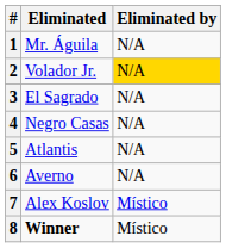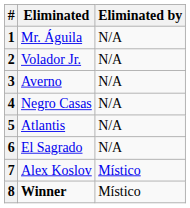2 | Eliminated by: gold background -> no background
3 | Eliminated: El Sagrado -> Averno
6 | Eliminated: Averno -> El Sagrado
